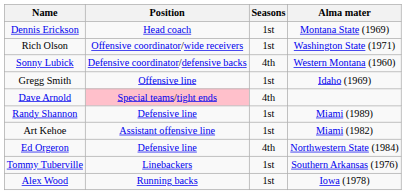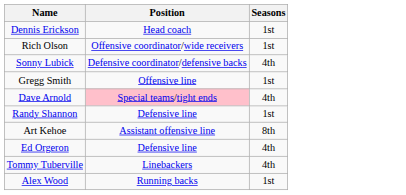- column: Alma mater | Montana State (1969) | Washington State (1971) | Western Montana (1960) | Idaho (1969) | Miami (1989) | Miami (1982) | Northwestern State (1984) | Southern Arkansas (1976) | Iowa (1978)
Art Kehoe | Seasons: 1st -> 8th
Tommy Tuberville | Seasons: 1st -> 4th
